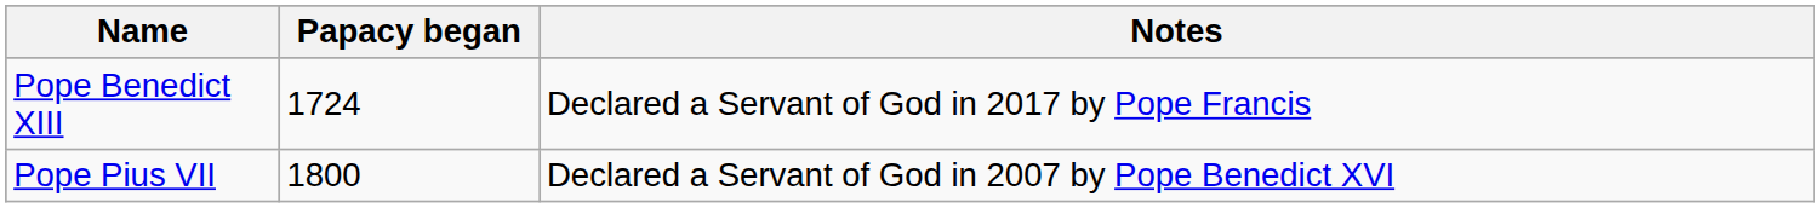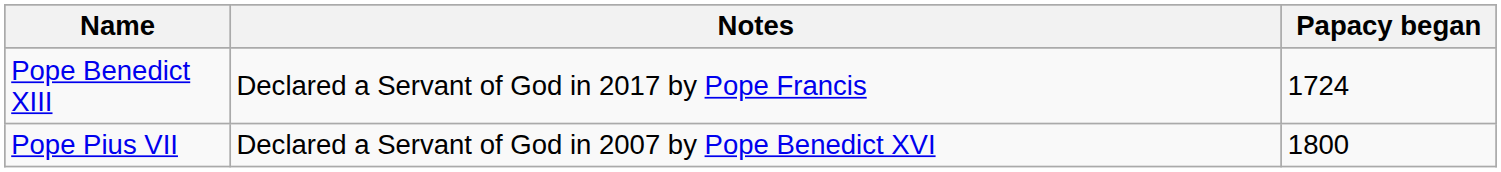columns swapped: Papacy began <-> Notes
